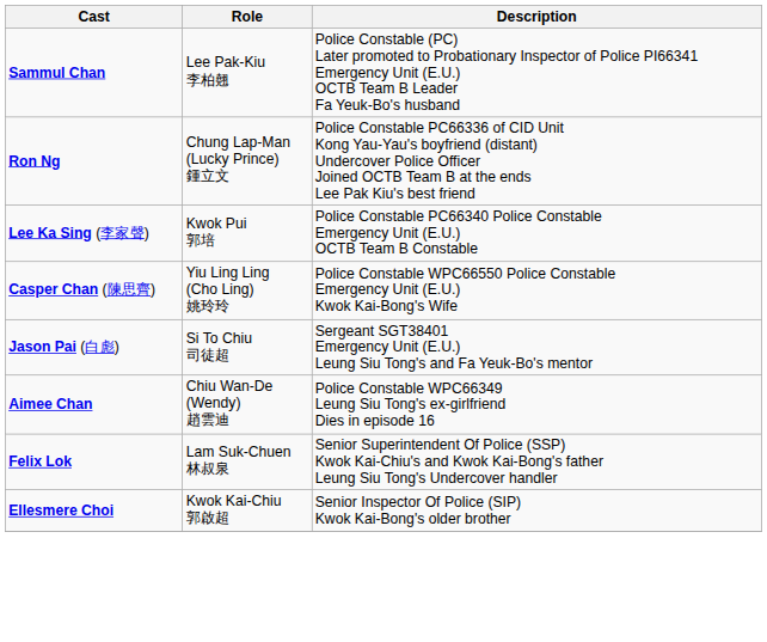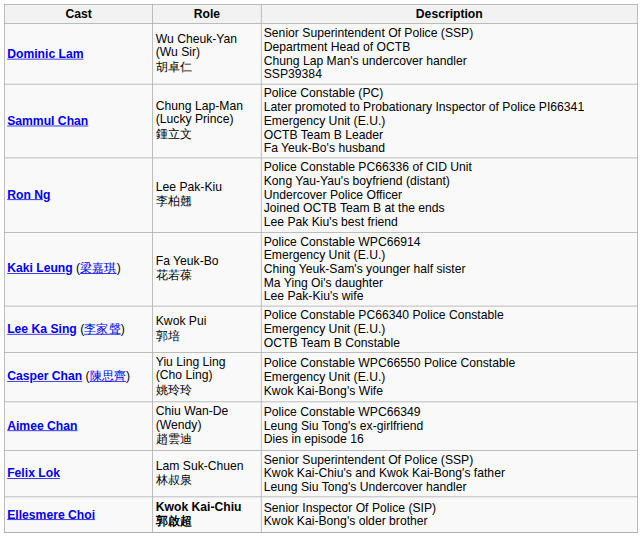+ row: Dominic Lam | Wu Cheuk-Yan (Wu Sir) 胡卓仁 | Senior Superintendent Of Police (SSP) Department Head of OCTB Chung Lap Man's undercover handler SSP39384
Sammul Chan | Role: Lee Pak-Kiu 李柏翹 -> Chung Lap-Man (Lucky Prince) 鍾立文
Ron Ng | Role: Chung Lap-Man (Lucky Prince) 鍾立文 -> Lee Pak-Kiu 李柏翹
+ row: Kaki Leung (梁嘉琪) | Fa Yeuk-Bo 花若葆 | Police Constable WPC66914 Emergency Unit (E.U.) Ching Yeuk-Sam's younger half sister Ma Ying Oi's daughter Lee Pak-Kiu's wife
- row: Jason Pai (白彪) | Si To Chiu 司徒超 | Sergeant SGT38401 Emergency Unit (E.U.) Leung Siu Tong's and Fa Yeuk-Bo's mentor
Ellesmere Choi | Role: normal -> bold
